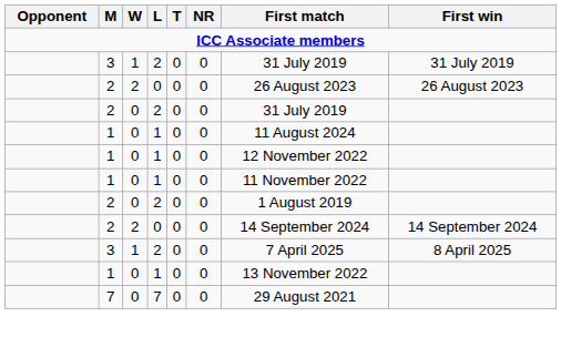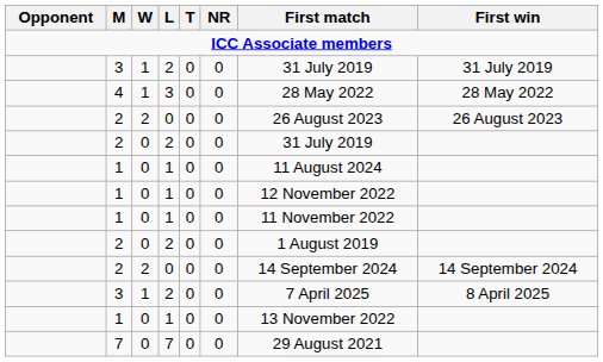+ row: 4 | 1 | 3 | 0 | 0 | 28 May 2022 | 28 May 2022
